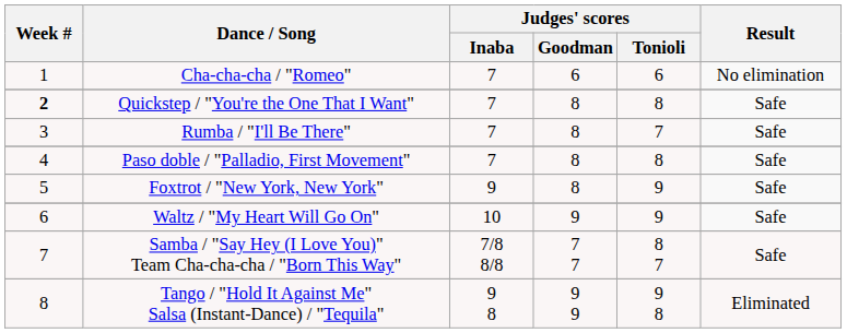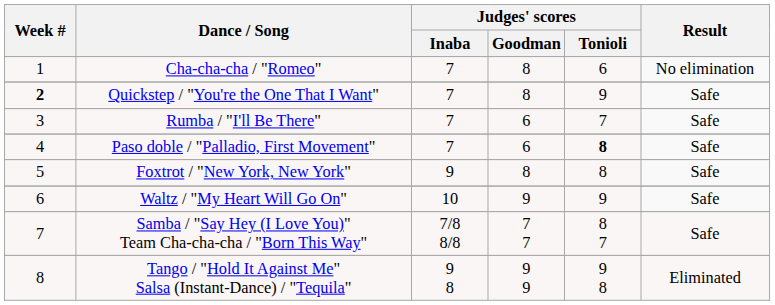Cha-cha-cha / "Romeo" | Judges' scores / Goodman: 6 -> 8
Quickstep / "You're the One That I Want" | Judges' scores / Tonioli: 8 -> 9
Rumba / "I'll Be There" | Judges' scores / Goodman: 8 -> 6
Paso doble / "Palladio, First Movement" | Judges' scores / Goodman: 8 -> 6
Paso doble / "Palladio, First Movement" | Judges' scores / Tonioli: normal -> bold
Foxtrot / "New York, New York" | Judges' scores / Tonioli: 9 -> 8
